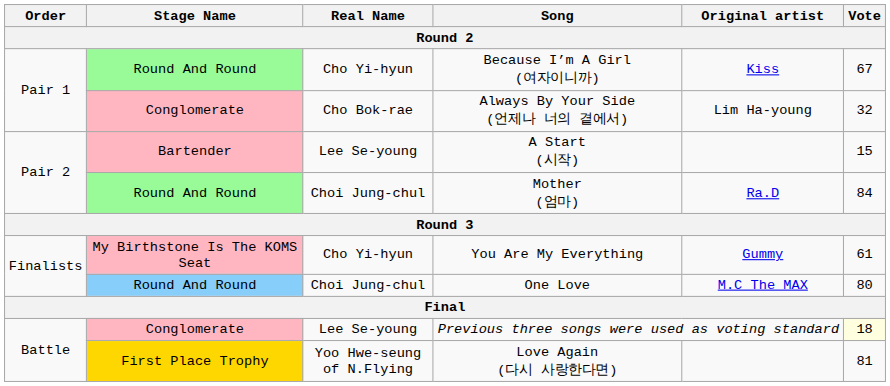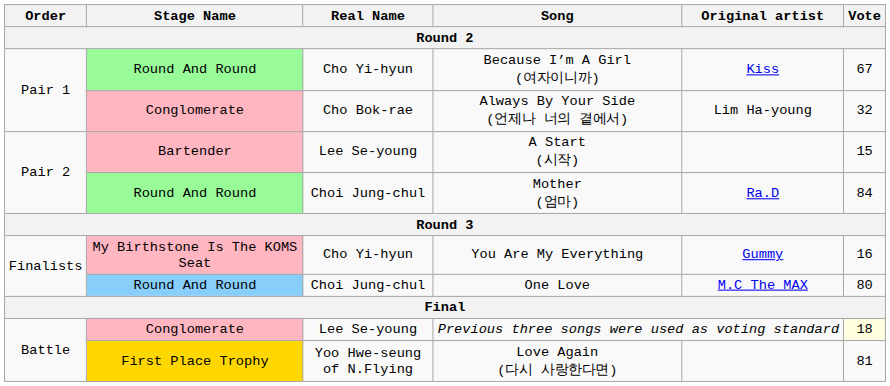You Are My Everything | Vote: 61 -> 16
